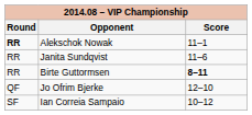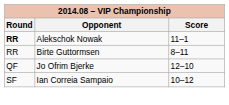- row: RR | Janita Sundqvist | 11–6
Birte Guttormsen | Score: bold -> normal
